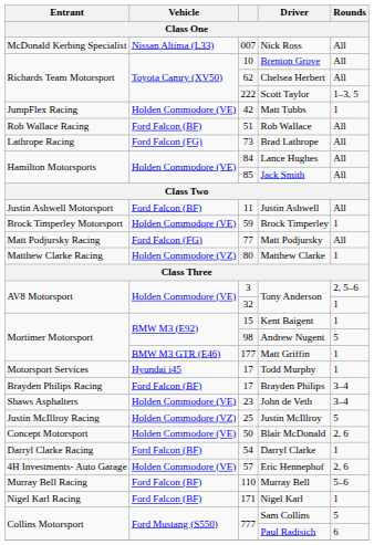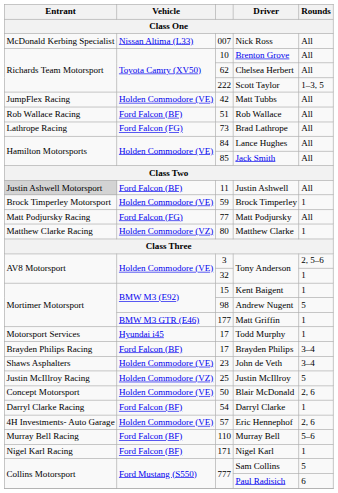Matt Tubbs | Rounds: 1 -> All
Justin Ashwell | Entrant: no background -> lightgrey background
